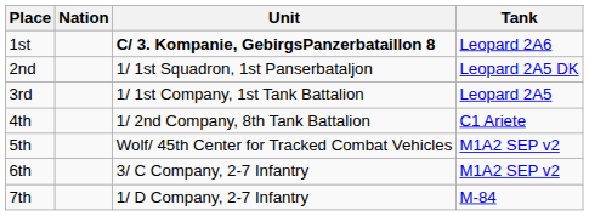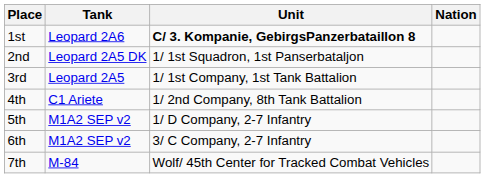columns swapped: Nation <-> Tank
5th | Unit: Wolf/ 45th Center for Tracked Combat Vehicles -> 1/ D Company, 2-7 Infantry
7th | Unit: 1/ D Company, 2-7 Infantry -> Wolf/ 45th Center for Tracked Combat Vehicles
